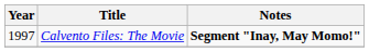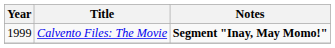Calvento Files: The Movie | Year: 1997 -> 1999
